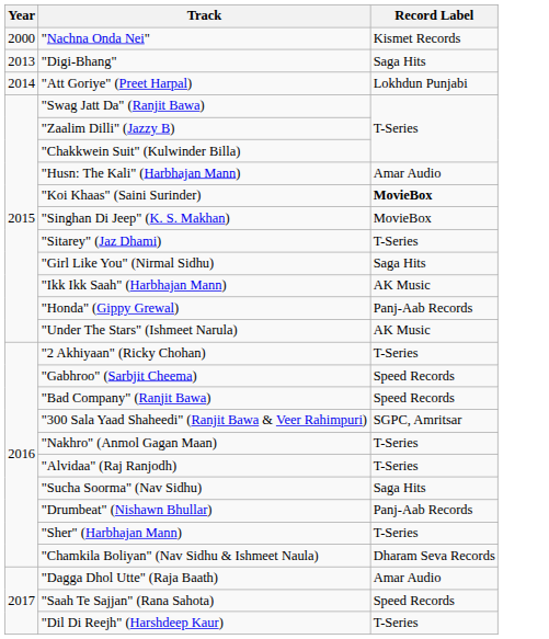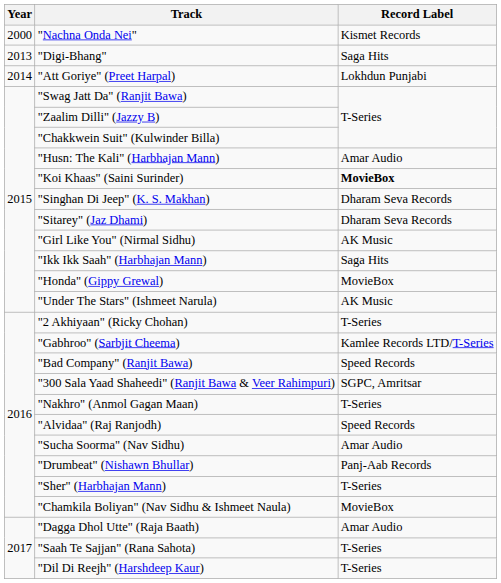"Singhan Di Jeep" (K. S. Makhan) | Record Label: MovieBox -> Dharam Seva Records
"Sitarey" (Jaz Dhami) | Record Label: T-Series -> Dharam Seva Records
"Girl Like You" (Nirmal Sidhu) | Record Label: Saga Hits -> AK Music
"Ikk Ikk Saah" (Harbhajan Mann) | Record Label: AK Music -> Saga Hits
"Honda" (Gippy Grewal) | Record Label: Panj-Aab Records -> MovieBox
"Gabhroo" (Sarbjit Cheema) | Record Label: Speed Records -> Kamlee Records LTD/T-Series
"Alvidaa" (Raj Ranjodh) | Record Label: T-Series -> Speed Records
"Sucha Soorma" (Nav Sidhu) | Record Label: Saga Hits -> Amar Audio
"Chamkila Boliyan" (Nav Sidhu & Ishmeet Naula) | Record Label: Dharam Seva Records -> MovieBox
"Saah Te Sajjan" (Rana Sahota) | Record Label: Speed Records -> T-Series
